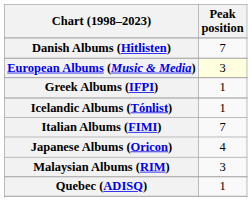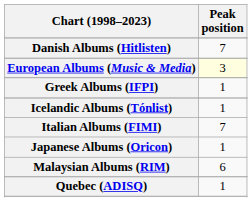Japanese Albums (Oricon) | Peak position: 4 -> 1
Malaysian Albums (RIM) | Peak position: 3 -> 6
